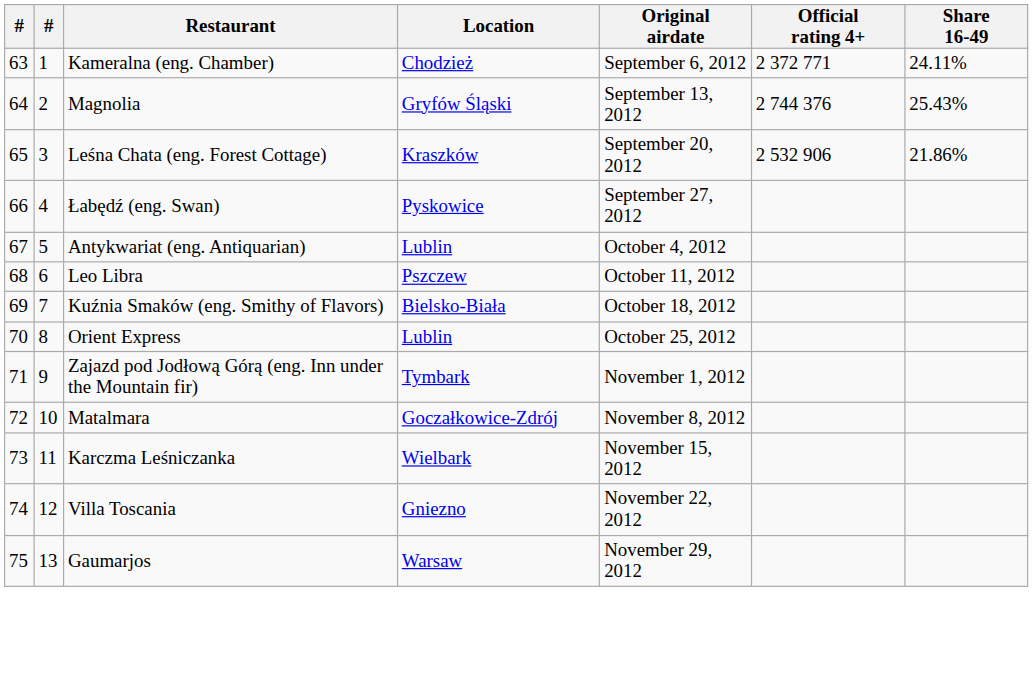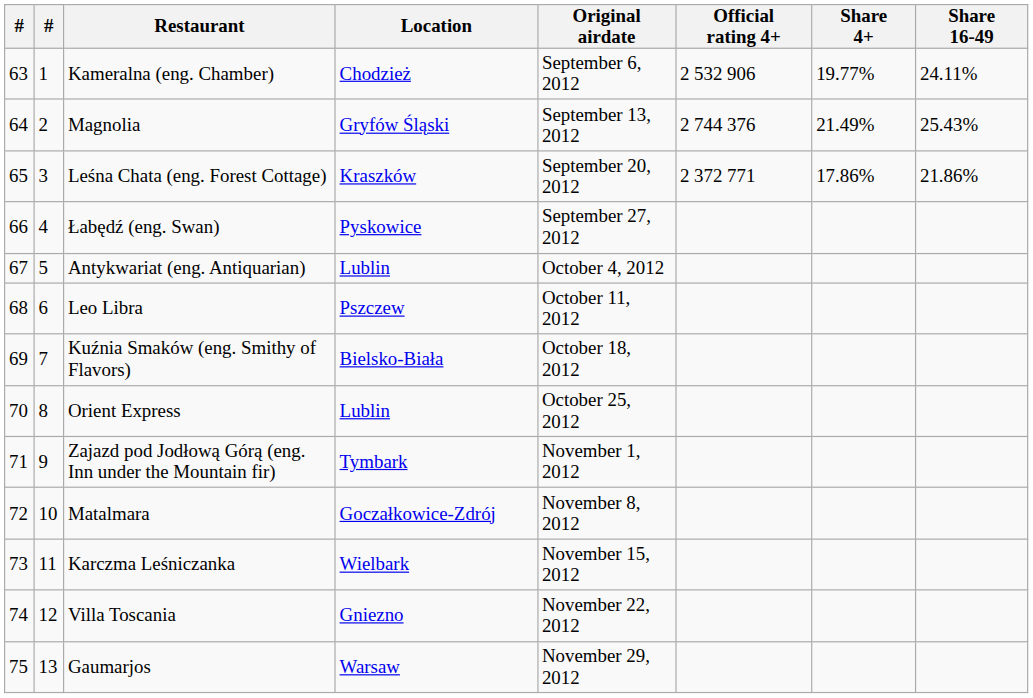+ column: Share 4+ | 19.77% | 21.49% | 17.86%
Kameralna (eng. Chamber) | Official rating 4+: 2 372 771 -> 2 532 906
Leśna Chata (eng. Forest Cottage) | Official rating 4+: 2 532 906 -> 2 372 771
